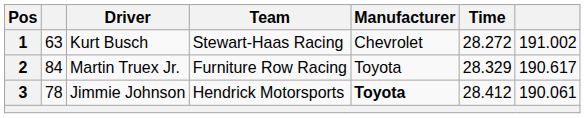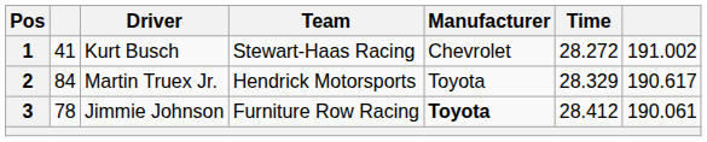1 | column 2: 63 -> 41
2 | Team: Furniture Row Racing -> Hendrick Motorsports
3 | Team: Hendrick Motorsports -> Furniture Row Racing
